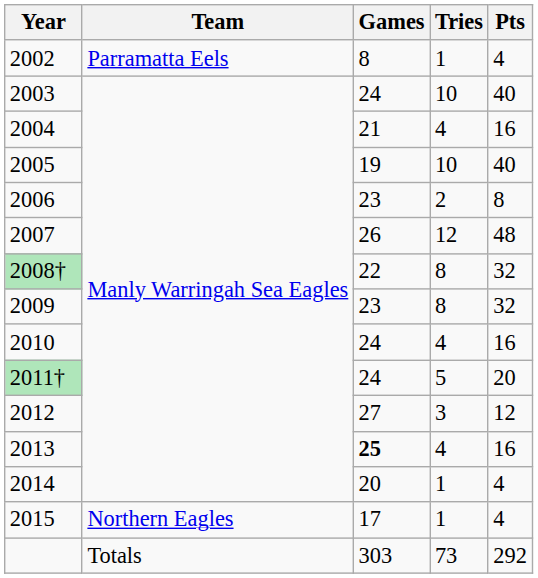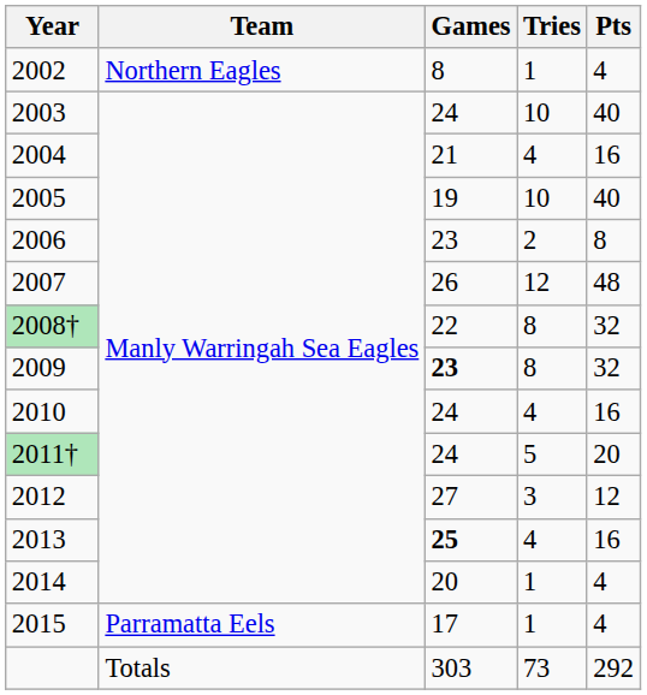2002 | Team: Parramatta Eels -> Northern Eagles
2009 | Games: normal -> bold
2015 | Team: Northern Eagles -> Parramatta Eels
